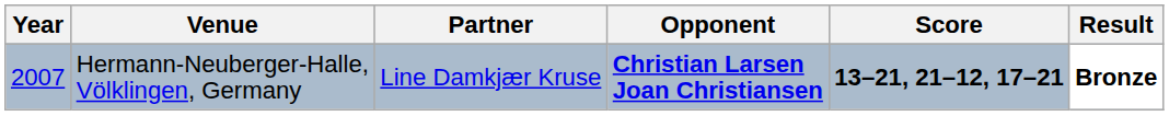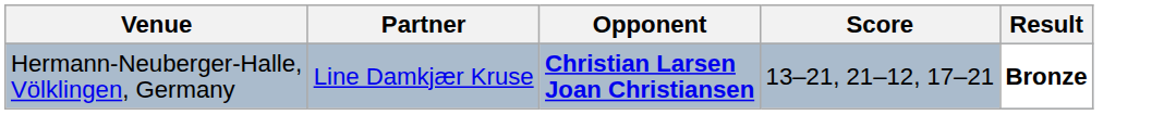- column: Year | 2007
Hermann-Neuberger-Halle, Völklingen, Germany | Score: bold -> normal
